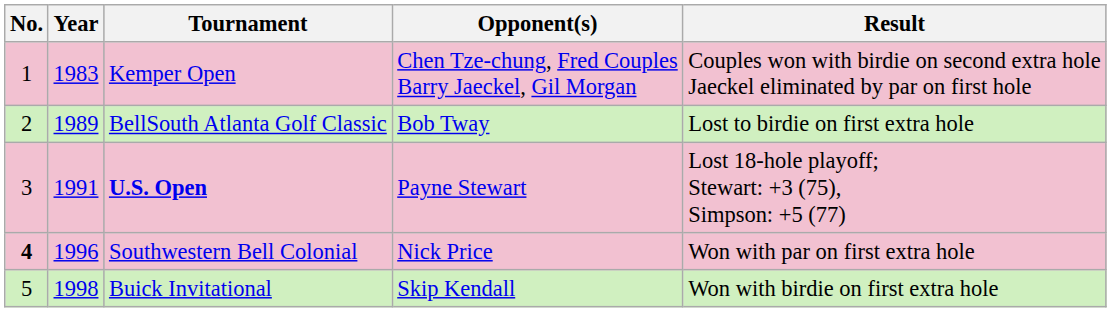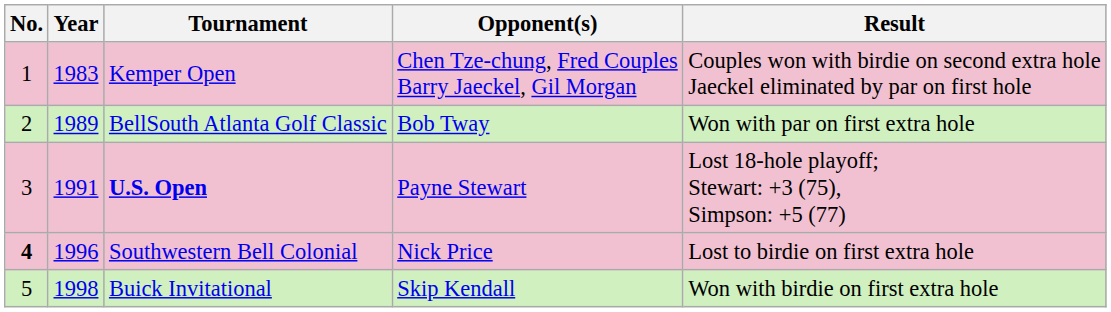BellSouth Atlanta Golf Classic | Result: Lost to birdie on first extra hole -> Won with par on first extra hole
Southwestern Bell Colonial | Result: Won with par on first extra hole -> Lost to birdie on first extra hole
